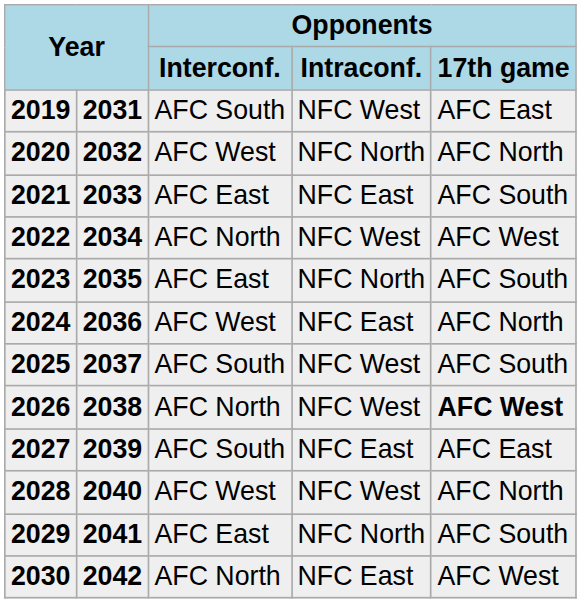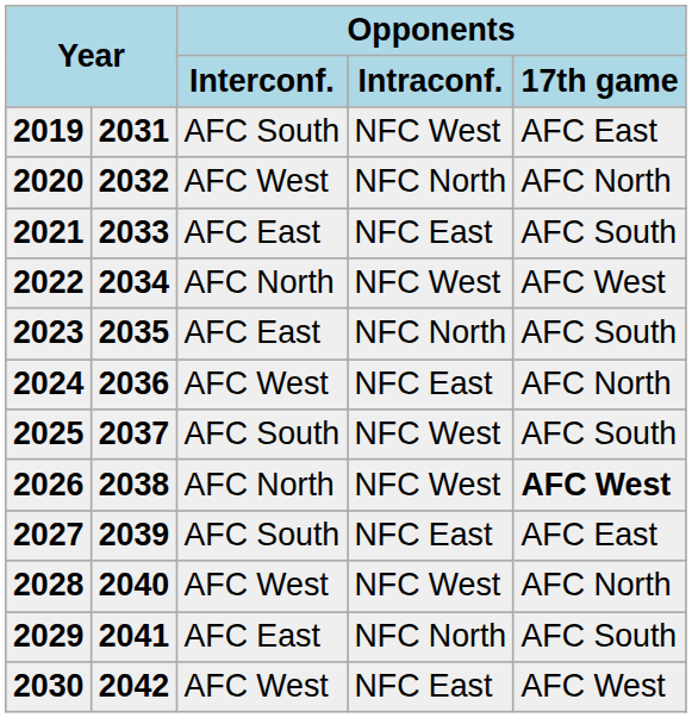2030 | Opponents / Interconf.: AFC North -> AFC West
